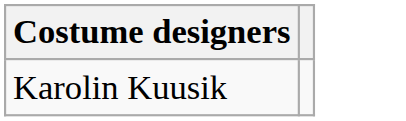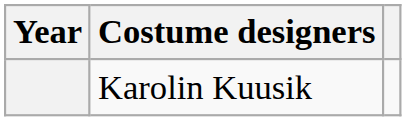+ column: Year
